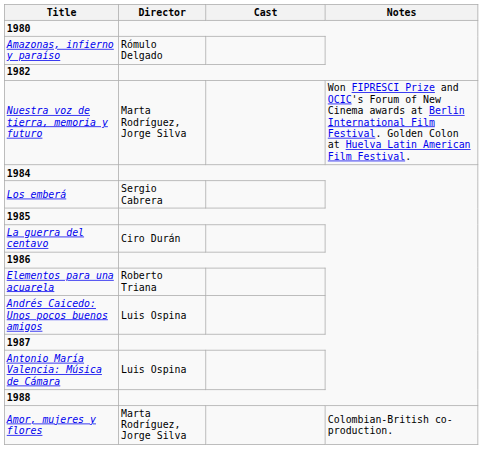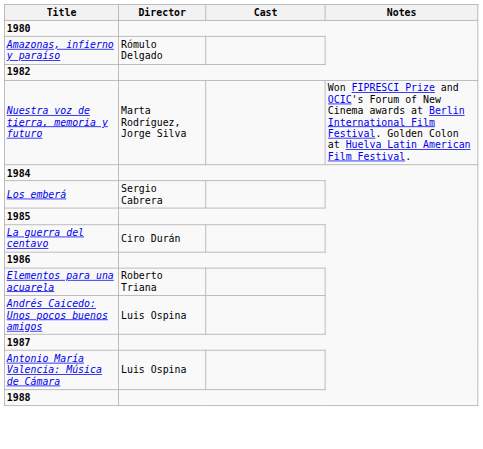- row: Amor, mujeres y flores | Marta Rodríguez, Jorge Silva | Colombian-British co-production.
